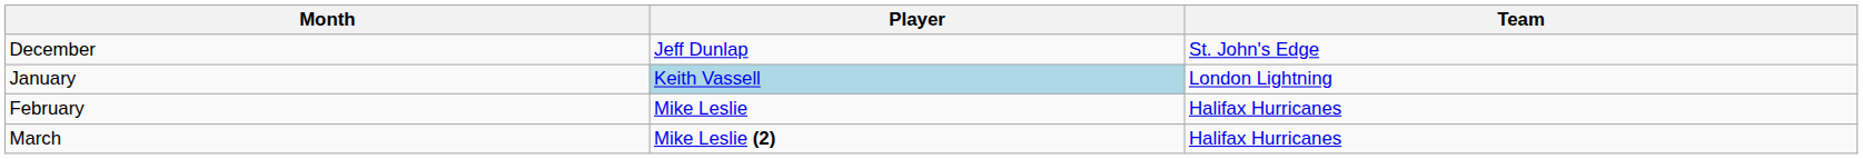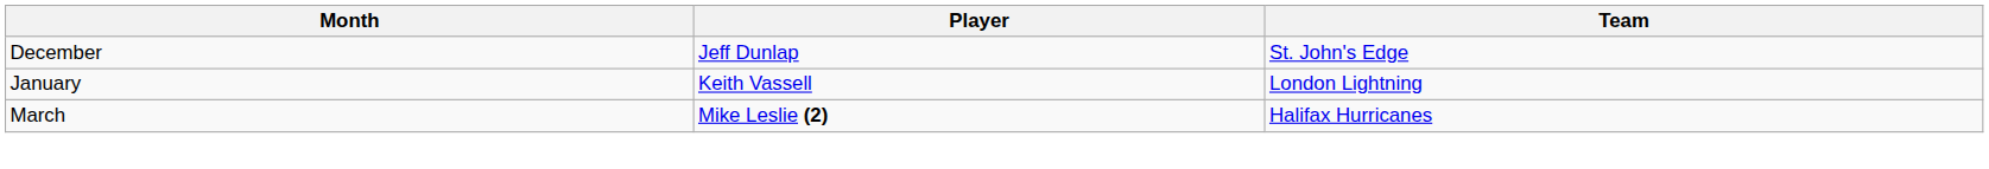January | Player: lightblue background -> no background
- row: February | Mike Leslie | Halifax Hurricanes
